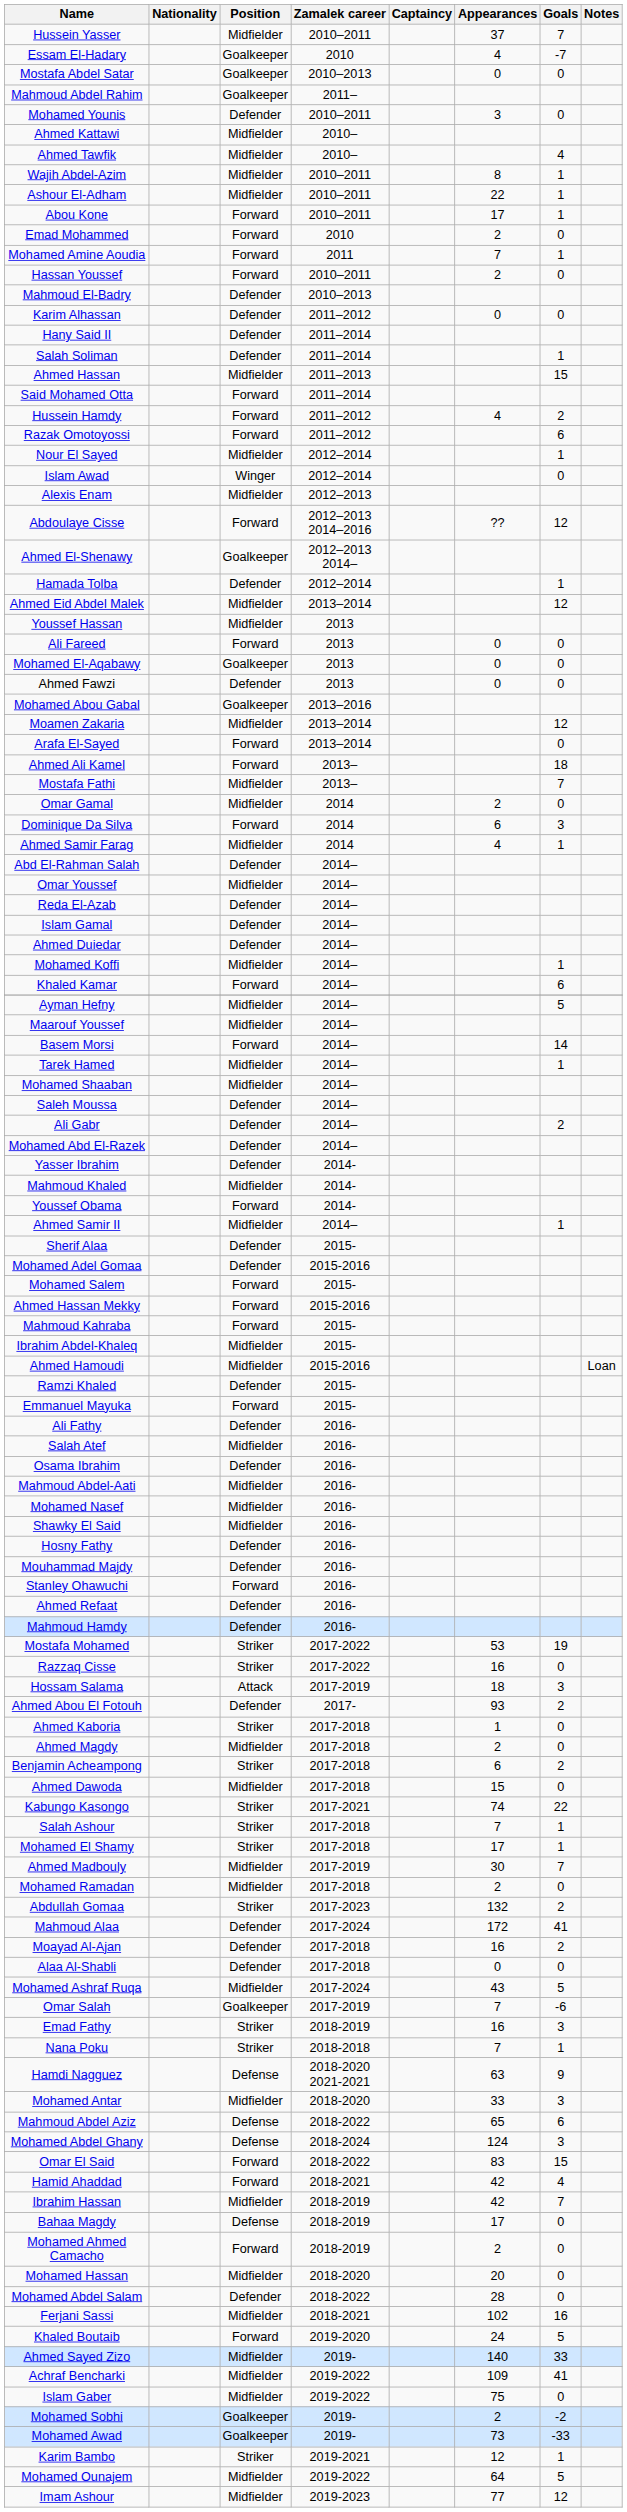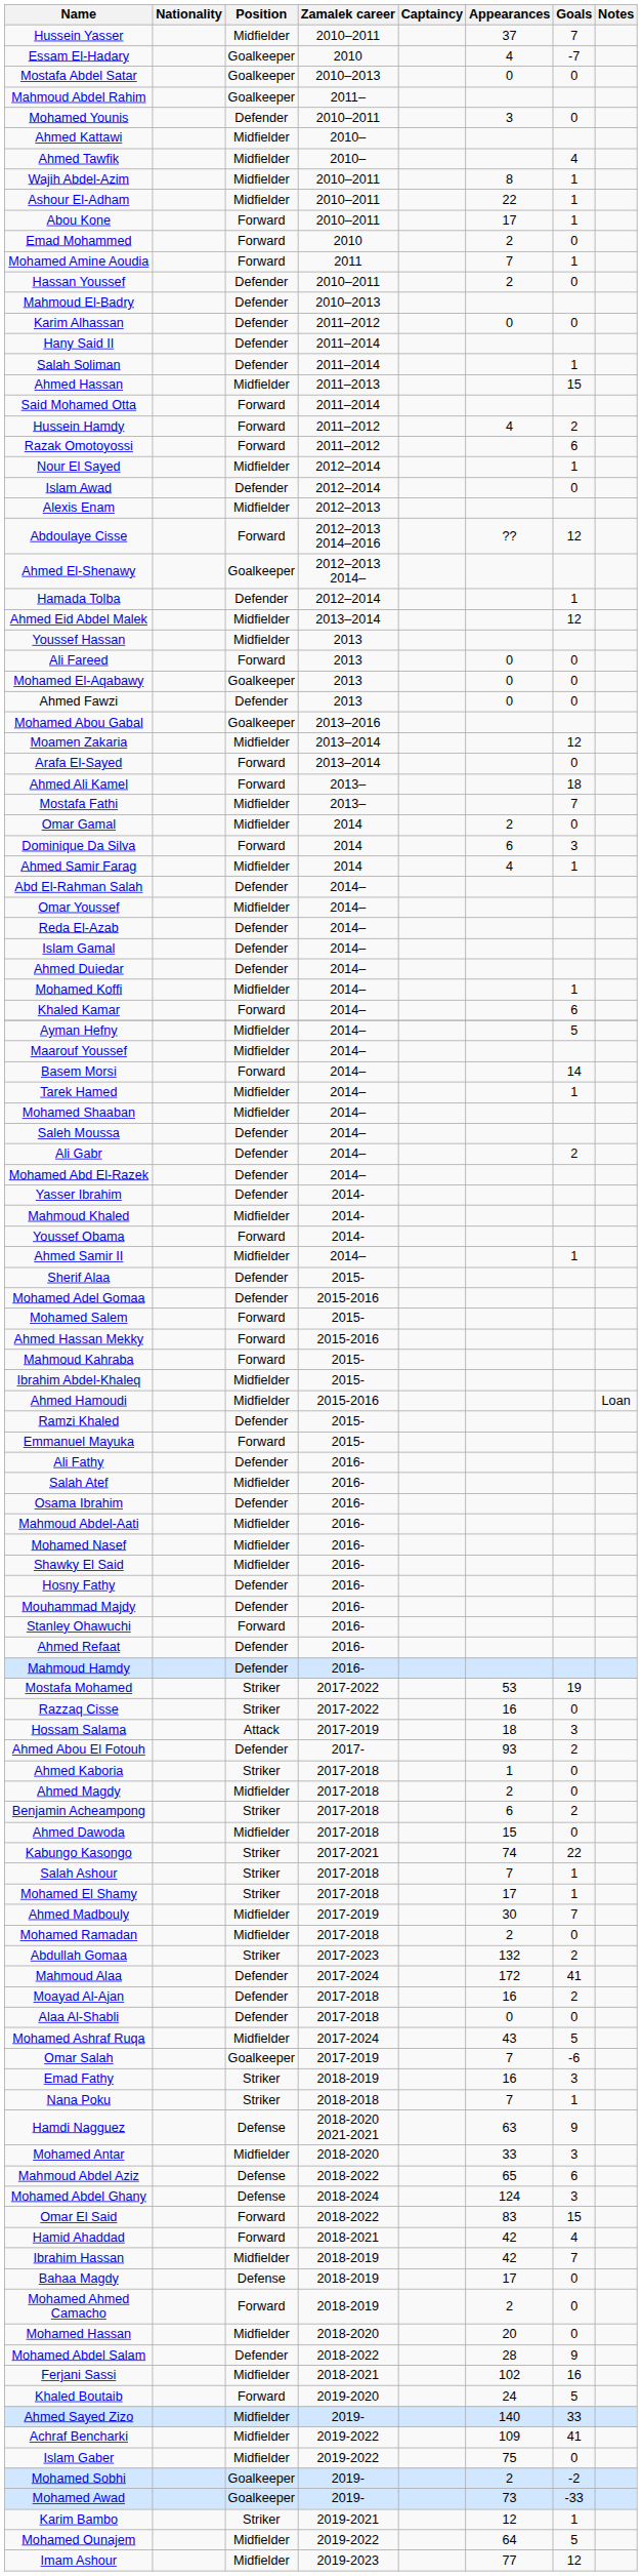Hassan Youssef | Position: Forward -> Defender
Islam Awad | Position: Winger -> Defender
Mohamed Abdel Salam | Goals: 0 -> 9
